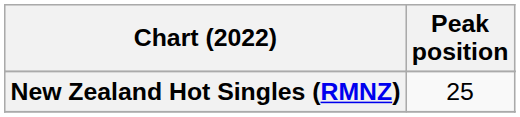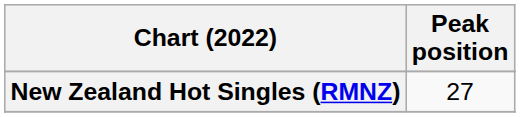New Zealand Hot Singles (RMNZ) | Peak position: 25 -> 27
